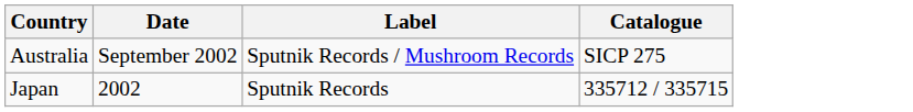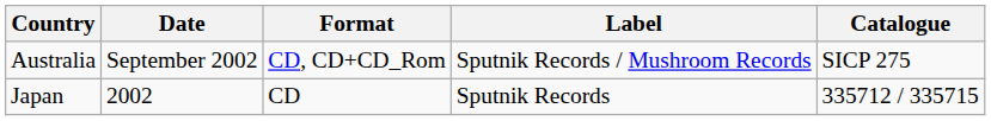+ column: Format | CD, CD+CD_Rom | CD
